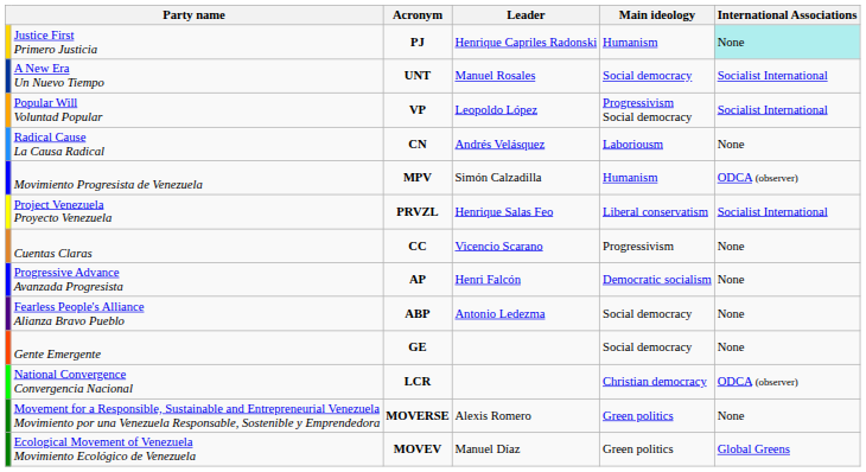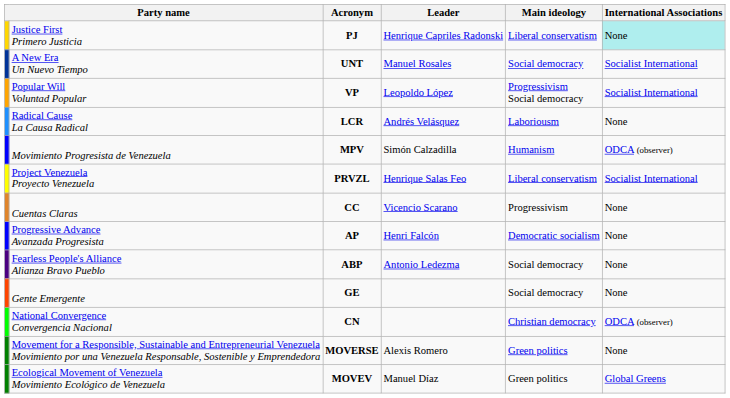Justice First Primero Justicia | Main ideology: Humanism -> Liberal conservatism
Radical Cause La Causa Radical | Acronym: CN -> LCR
National Convergence Convergencia Nacional | Acronym: LCR -> CN
